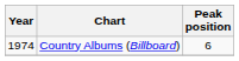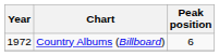Country Albums (Billboard) | Year: 1974 -> 1972
